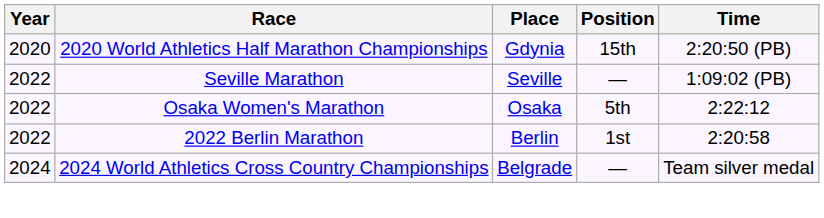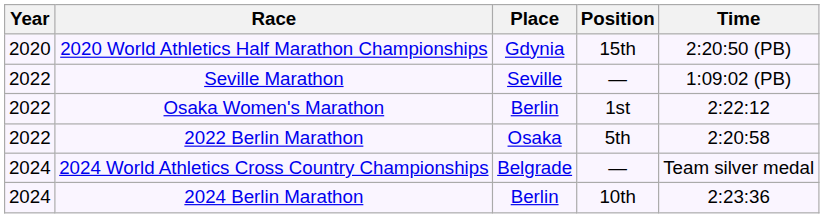Osaka Women's Marathon | Place: Osaka -> Berlin
Osaka Women's Marathon | Position: 5th -> 1st
2022 Berlin Marathon | Place: Berlin -> Osaka
2022 Berlin Marathon | Position: 1st -> 5th
+ row: 2024 | 2024 Berlin Marathon | Berlin | 10th | 2:23:36
